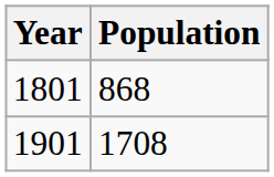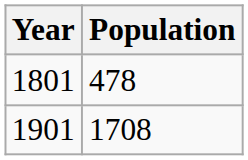1801 | Population: 868 -> 478
